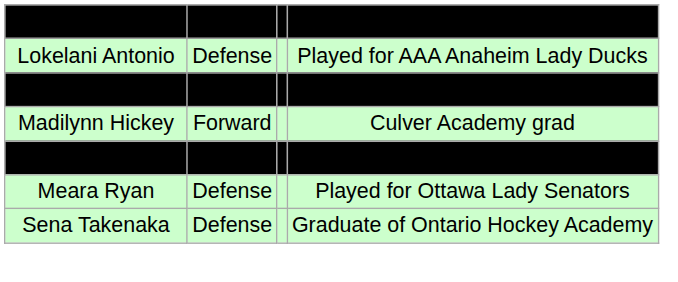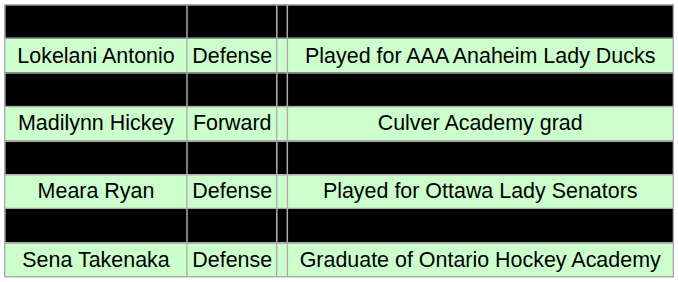+ row: Meara Ryan | Forward | Teammate of Gigi Pora on Ottawa team
